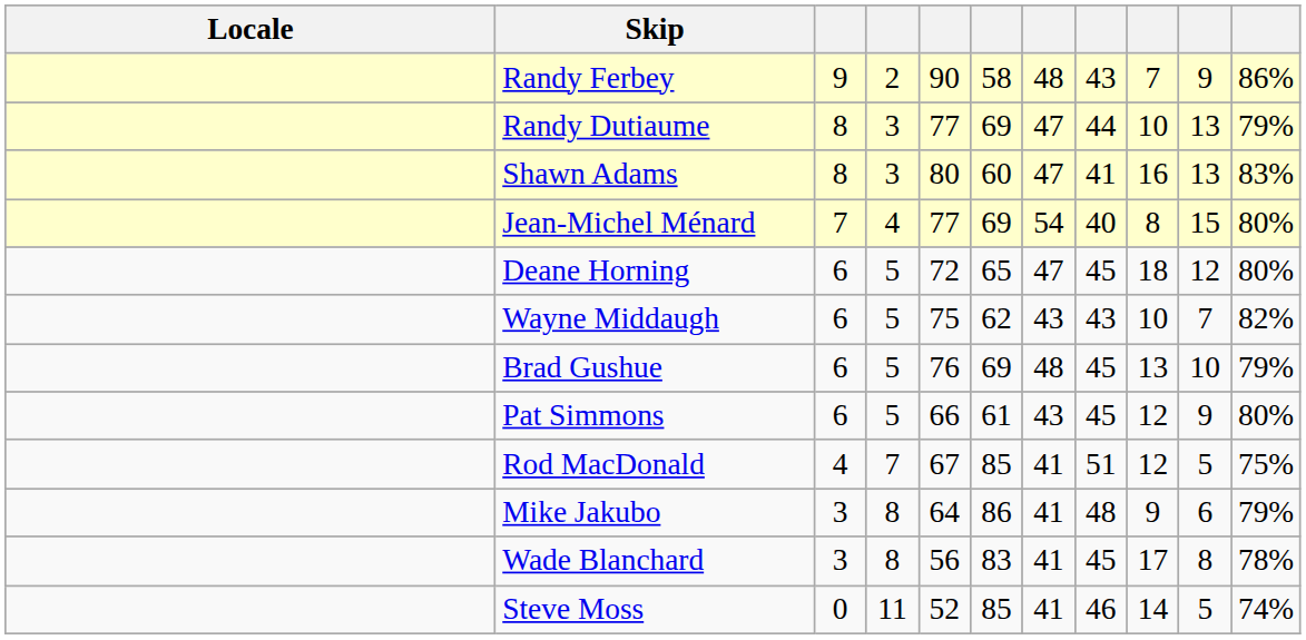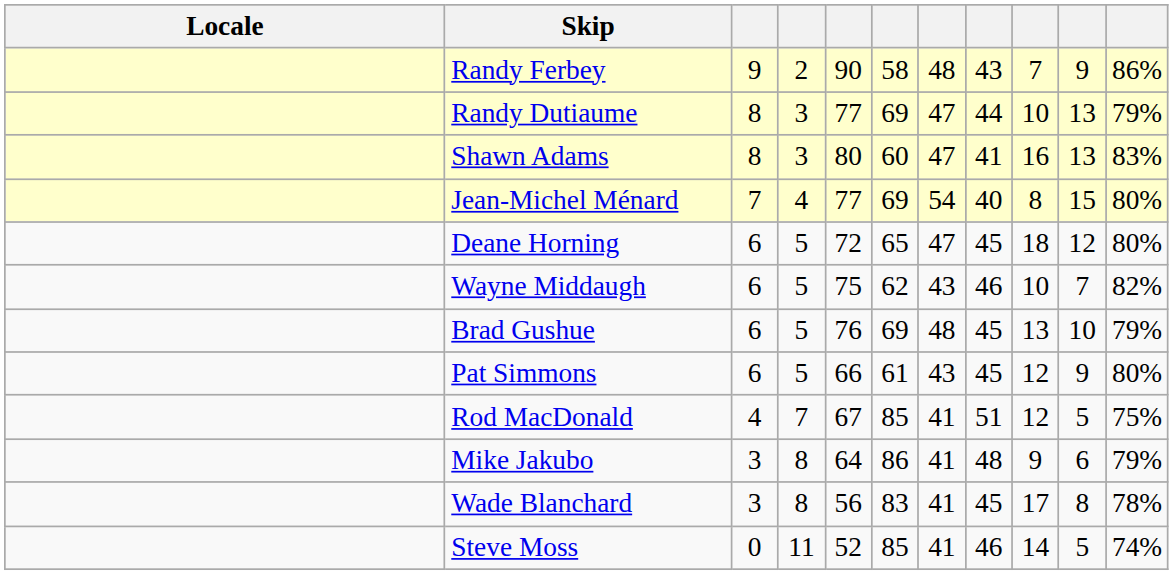Wayne Middaugh | column 8: 43 -> 46
